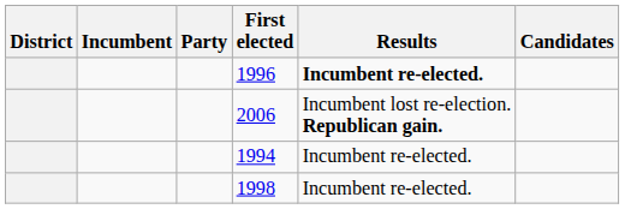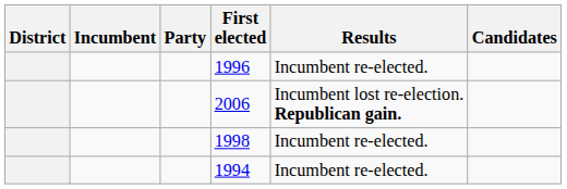1996 | Results: bold -> normal
rows swapped: 1998 <-> 1994
